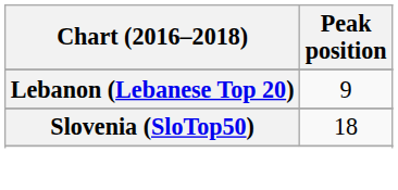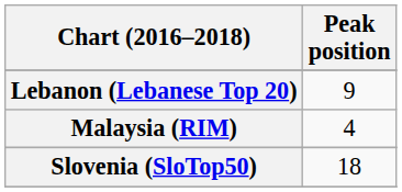+ row: Malaysia (RIM) | 4
